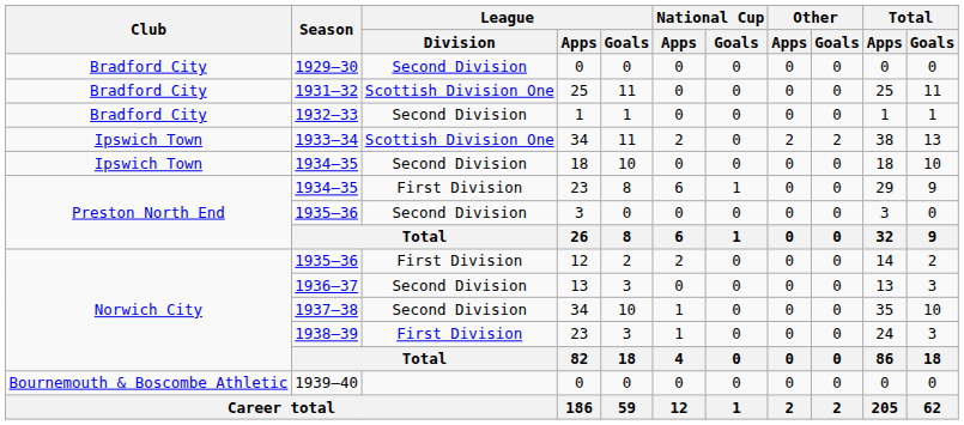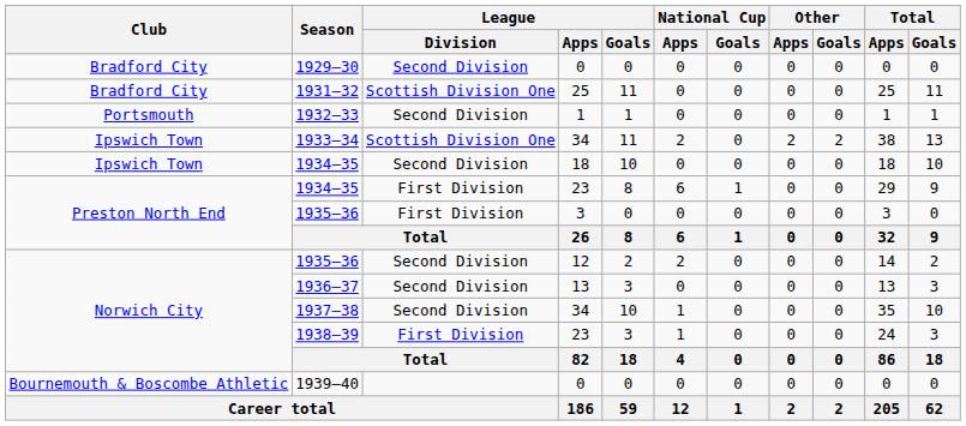1932–33 | Club: Bradford City -> Portsmouth
1935–36 / 3 | League / Division: Second Division -> First Division
1935–36 / 12 | League / Division: First Division -> Second Division
